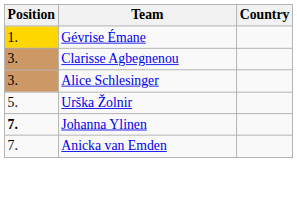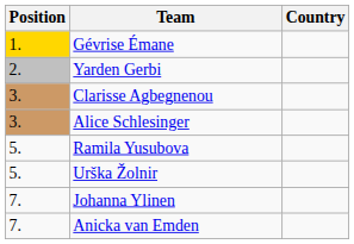+ row: 2. | Yarden Gerbi
+ row: 5. | Ramila Yusubova
Johanna Ylinen | Position: bold -> normal
